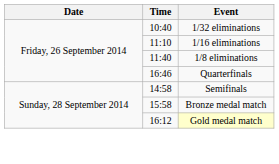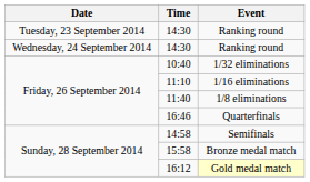+ row: Tuesday, 23 September 2014 | 14:30 | Ranking round
+ row: Wednesday, 24 September 2014 | 14:30 | Ranking round
